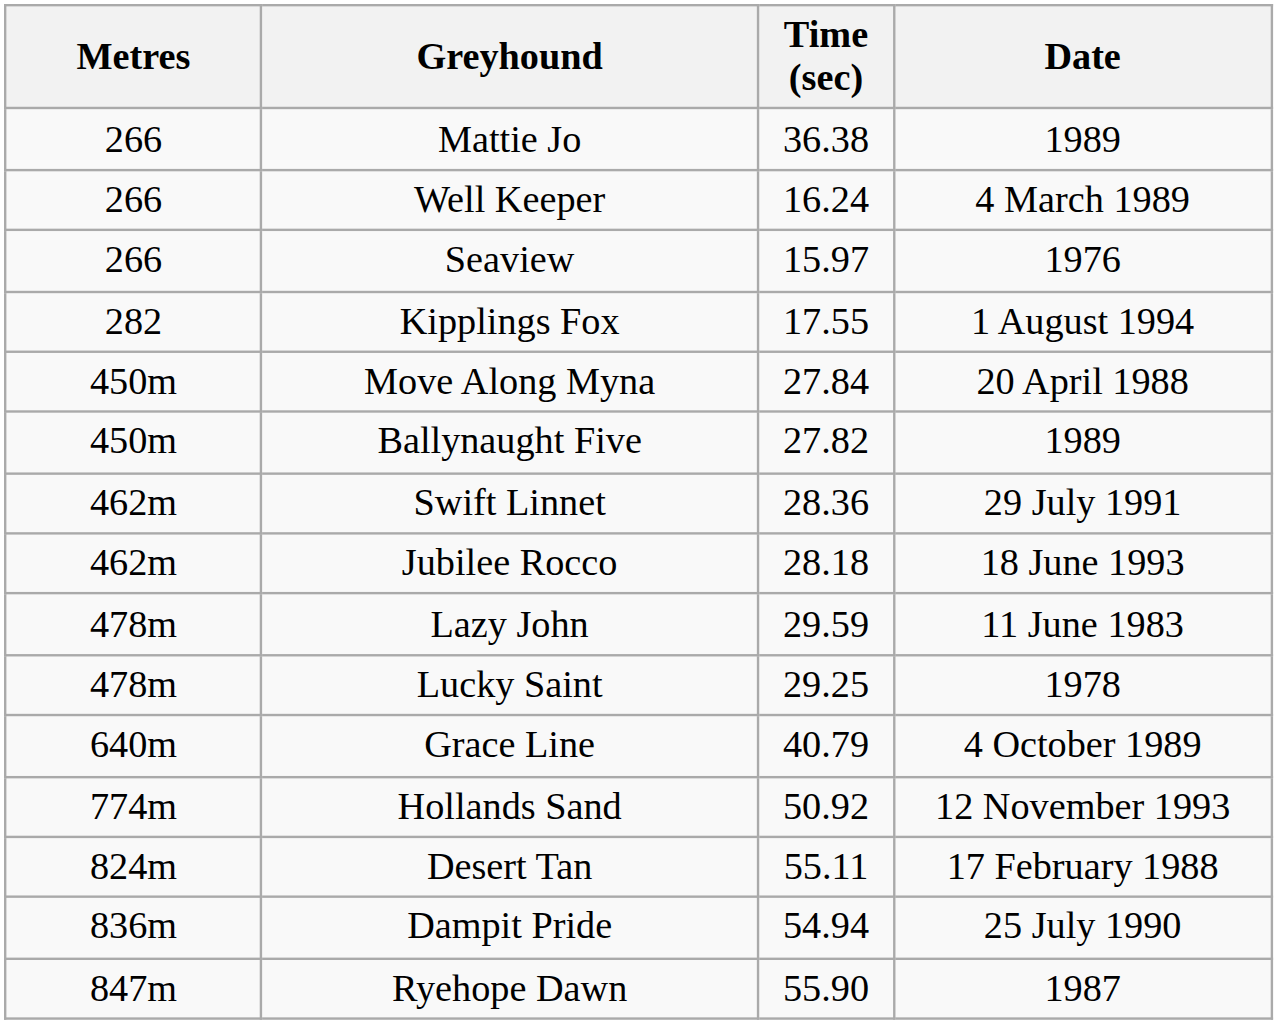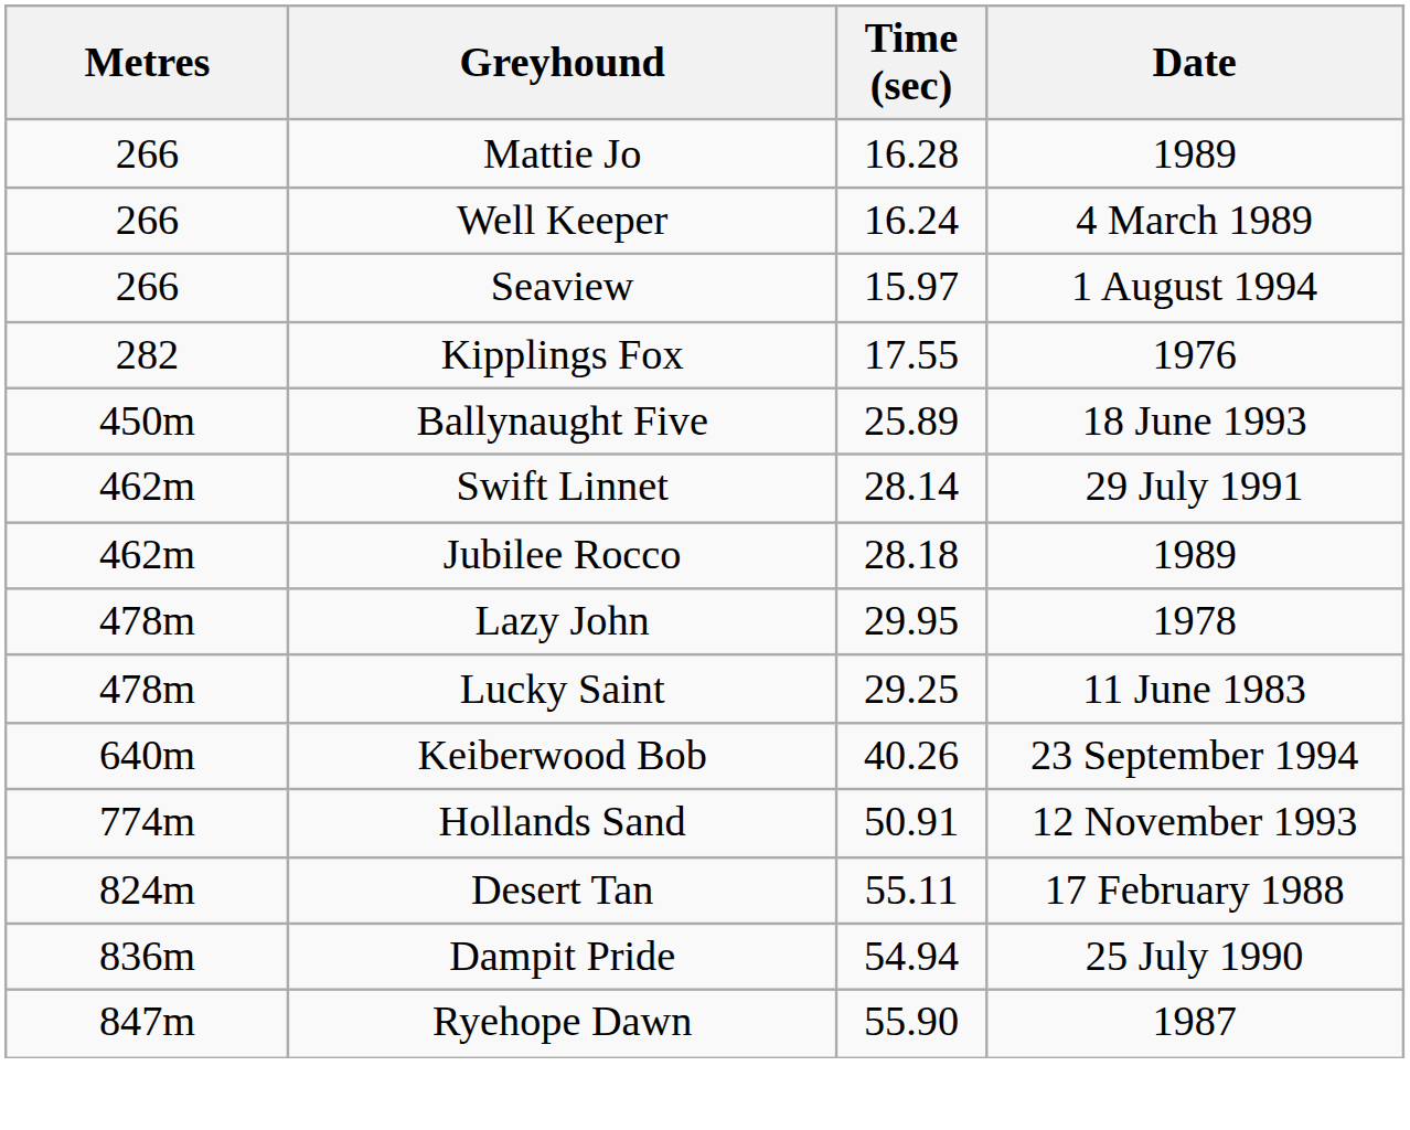Mattie Jo | Time (sec): 36.38 -> 16.28
Seaview | Date: 1976 -> 1 August 1994
Kipplings Fox | Date: 1 August 1994 -> 1976
- row: 450m | Move Along Myna | 27.84 | 20 April 1988
Ballynaught Five | Time (sec): 27.82 -> 25.89
Ballynaught Five | Date: 1989 -> 18 June 1993
Swift Linnet | Time (sec): 28.36 -> 28.14
Jubilee Rocco | Date: 18 June 1993 -> 1989
Lazy John | Time (sec): 29.59 -> 29.95
Lazy John | Date: 11 June 1983 -> 1978
Lucky Saint | Date: 1978 -> 11 June 1983
- row: 640m | Grace Line | 40.79 | 4 October 1989
+ row: 640m | Keiberwood Bob | 40.26 | 23 September 1994
Hollands Sand | Time (sec): 50.92 -> 50.91
